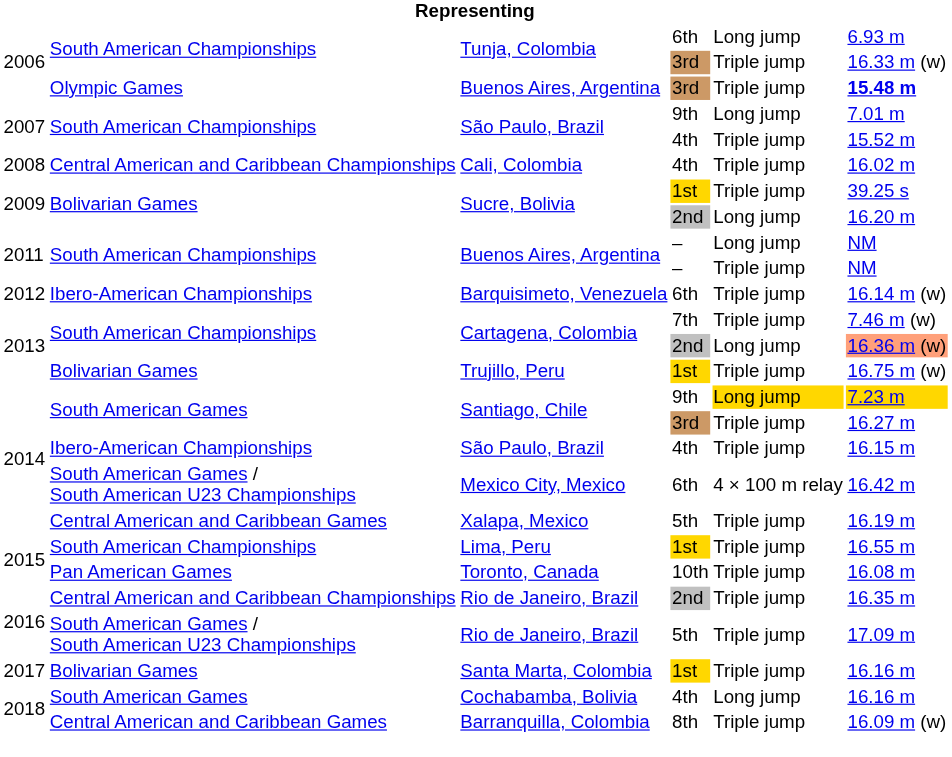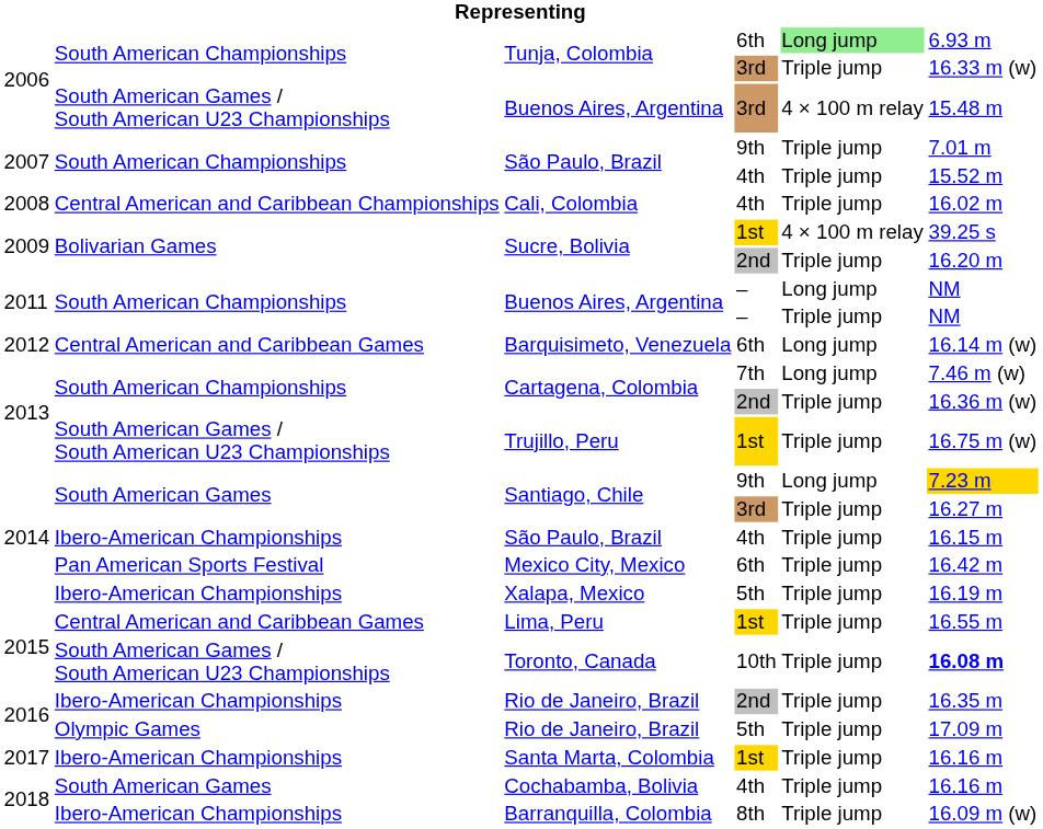Tunja, Colombia / 6th | column 5: no background -> lightgreen background
Buenos Aires, Argentina / 3rd | column 2: Olympic Games -> South American Games / South American U23 Championships
Buenos Aires, Argentina / 3rd | column 5: Triple jump -> 4 × 100 m relay
Buenos Aires, Argentina / 3rd | column 6: bold -> normal
São Paulo, Brazil / 9th | column 5: Long jump -> Triple jump
Sucre, Bolivia / 1st | column 5: Triple jump -> 4 × 100 m relay
Sucre, Bolivia / 2nd | column 5: Long jump -> Triple jump
Barquisimeto, Venezuela | column 2: Ibero-American Championships -> Central American and Caribbean Games
Barquisimeto, Venezuela | column 5: Triple jump -> Long jump
Cartagena, Colombia / 7th | column 5: Triple jump -> Long jump
Cartagena, Colombia / 2nd | column 5: Long jump -> Triple jump
Cartagena, Colombia / 2nd | column 6: lightsalmon background -> no background
Trujillo, Peru | column 2: Bolivarian Games -> South American Games / South American U23 Championships
Santiago, Chile / 9th | column 5: gold background -> no background
Mexico City, Mexico | column 2: South American Games / South American U23 Championships -> Pan American Sports Festival
Mexico City, Mexico | column 5: 4 × 100 m relay -> Triple jump
Xalapa, Mexico | column 2: Central American and Caribbean Games -> Ibero-American Championships
Lima, Peru | column 2: South American Championships -> Central American and Caribbean Games
Toronto, Canada | column 2: Pan American Games -> South American Games / South American U23 Championships
Toronto, Canada | column 6: normal -> bold
Rio de Janeiro, Brazil / 2nd | column 2: Central American and Caribbean Championships -> Ibero-American Championships
Rio de Janeiro, Brazil / 5th | column 2: South American Games / South American U23 Championships -> Olympic Games
Santa Marta, Colombia | column 2: Bolivarian Games -> Ibero-American Championships
Cochabamba, Bolivia | column 5: Long jump -> Triple jump
Barranquilla, Colombia | column 2: Central American and Caribbean Games -> Ibero-American Championships
